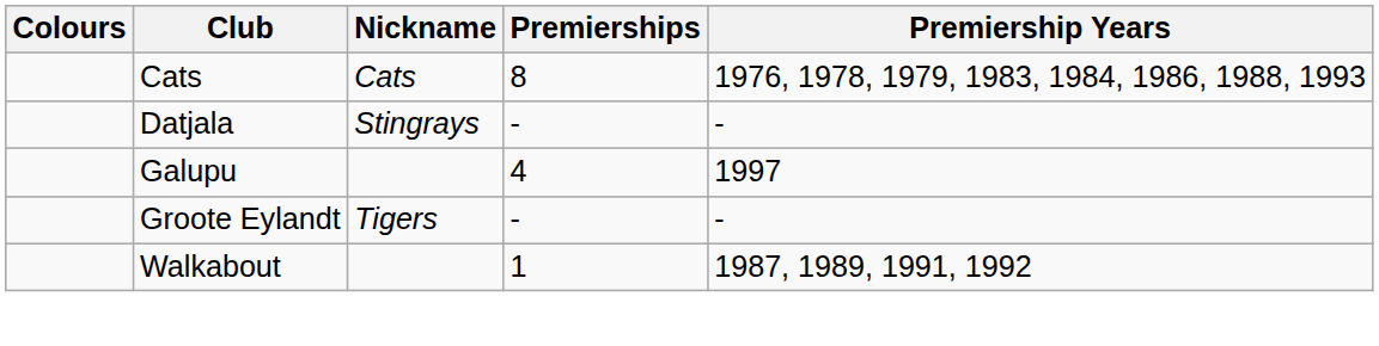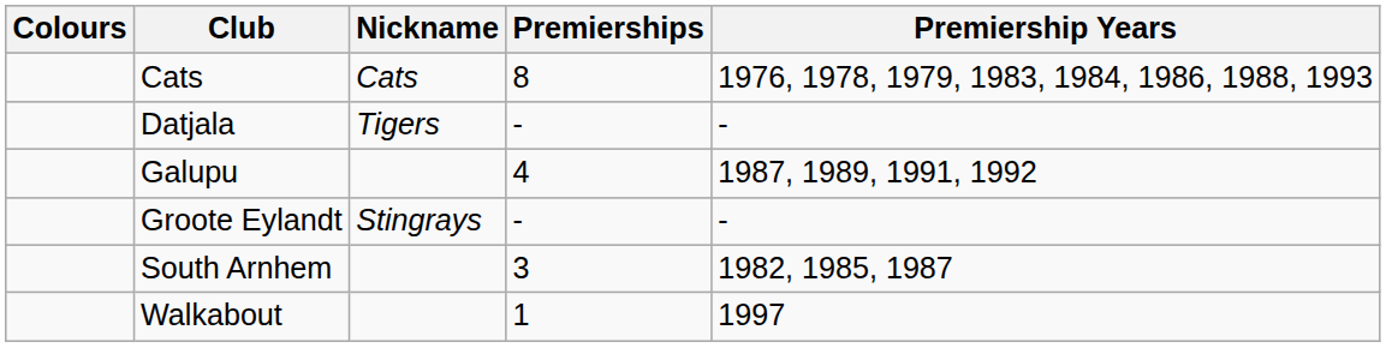Datjala | Nickname: Stingrays -> Tigers
Galupu | Premiership Years: 1997 -> 1987, 1989, 1991, 1992
Groote Eylandt | Nickname: Tigers -> Stingrays
+ row: South Arnhem | 3 | 1982, 1985, 1987
Walkabout | Premiership Years: 1987, 1989, 1991, 1992 -> 1997
